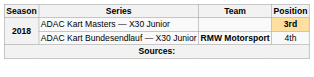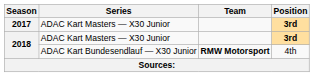+ row: 2017 | ADAC Kart Masters — X30 Junior | 3rd
